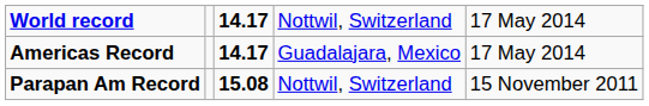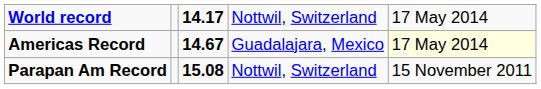Americas Record | column 3: 14.17 -> 14.67
Americas Record | column 5: no background -> lightyellow background
